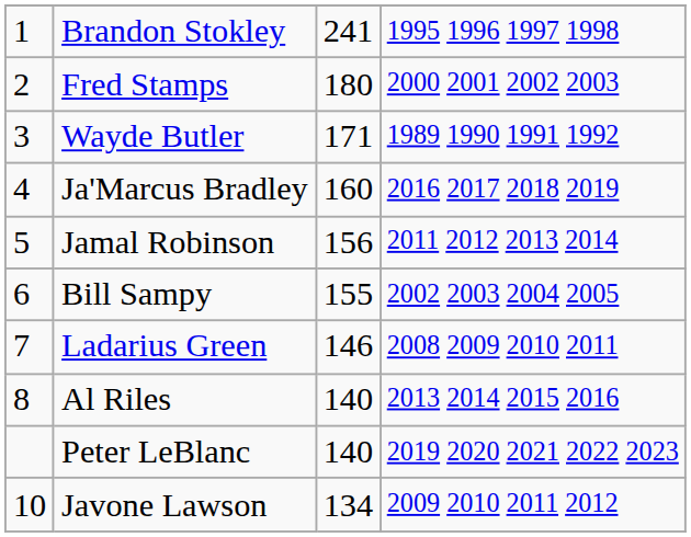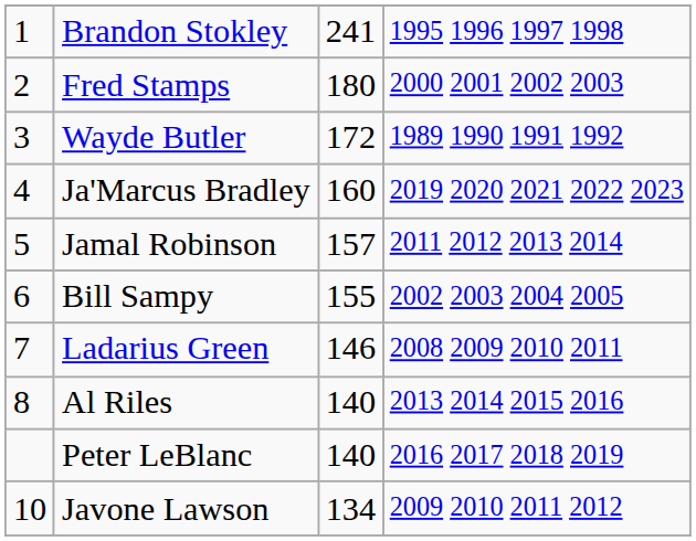Wayde Butler | column 3: 171 -> 172
Ja'Marcus Bradley | column 4: 2016 2017 2018 2019 -> 2019 2020 2021 2022 2023
Jamal Robinson | column 3: 156 -> 157
Peter LeBlanc | column 4: 2019 2020 2021 2022 2023 -> 2016 2017 2018 2019
